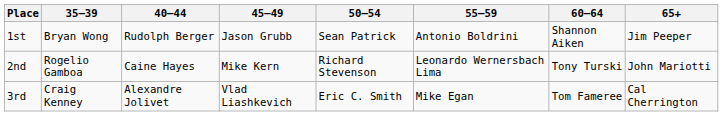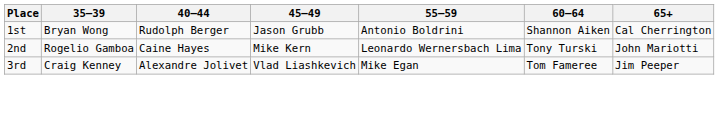- column: 50–54 | Sean Patrick | Richard Stevenson | Eric C. Smith
1st | 65+: Jim Peeper -> Cal Cherrington
3rd | 65+: Cal Cherrington -> Jim Peeper
